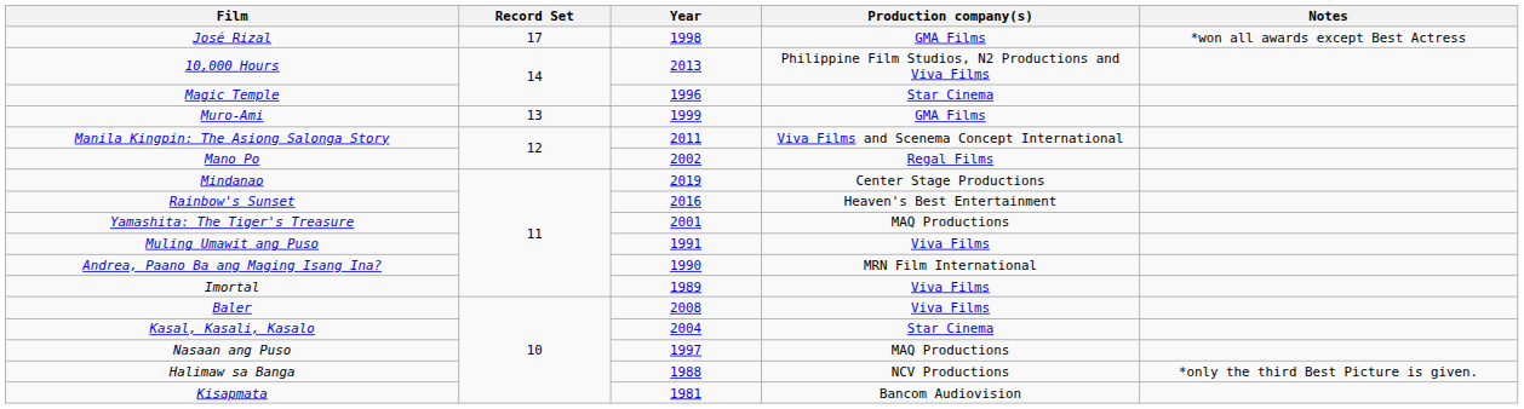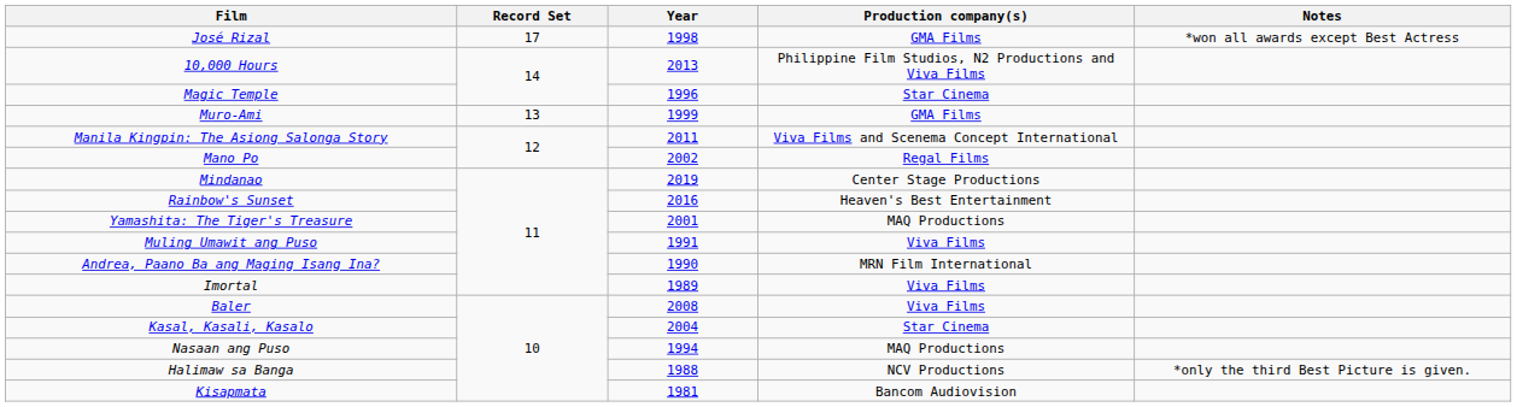Nasaan ang Puso | Year: 1997 -> 1994
